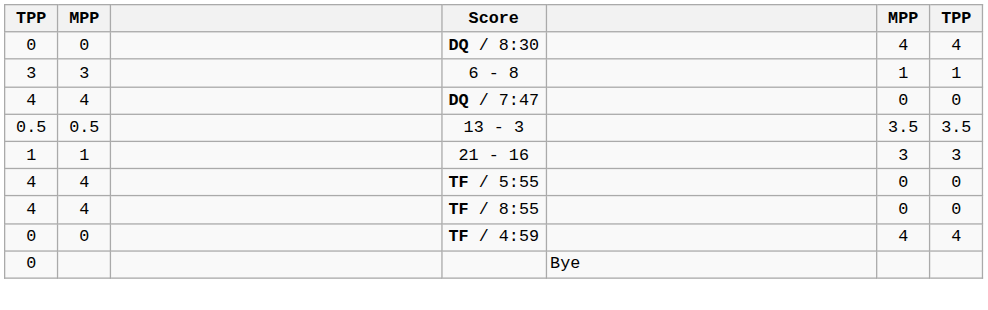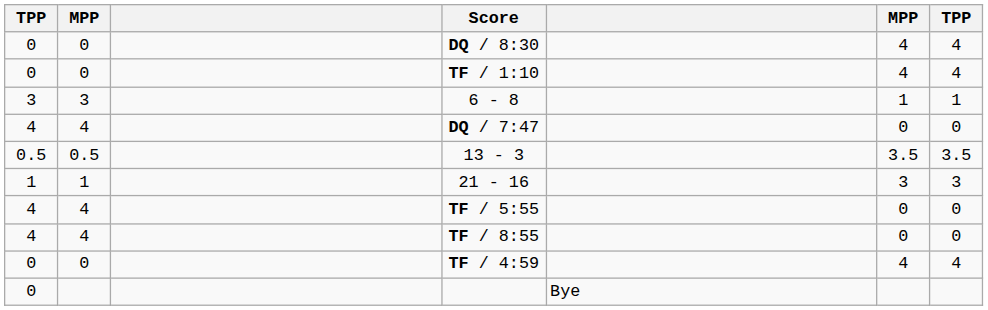+ row: 0 | 0 | TF / 1:10 | 4 | 4
